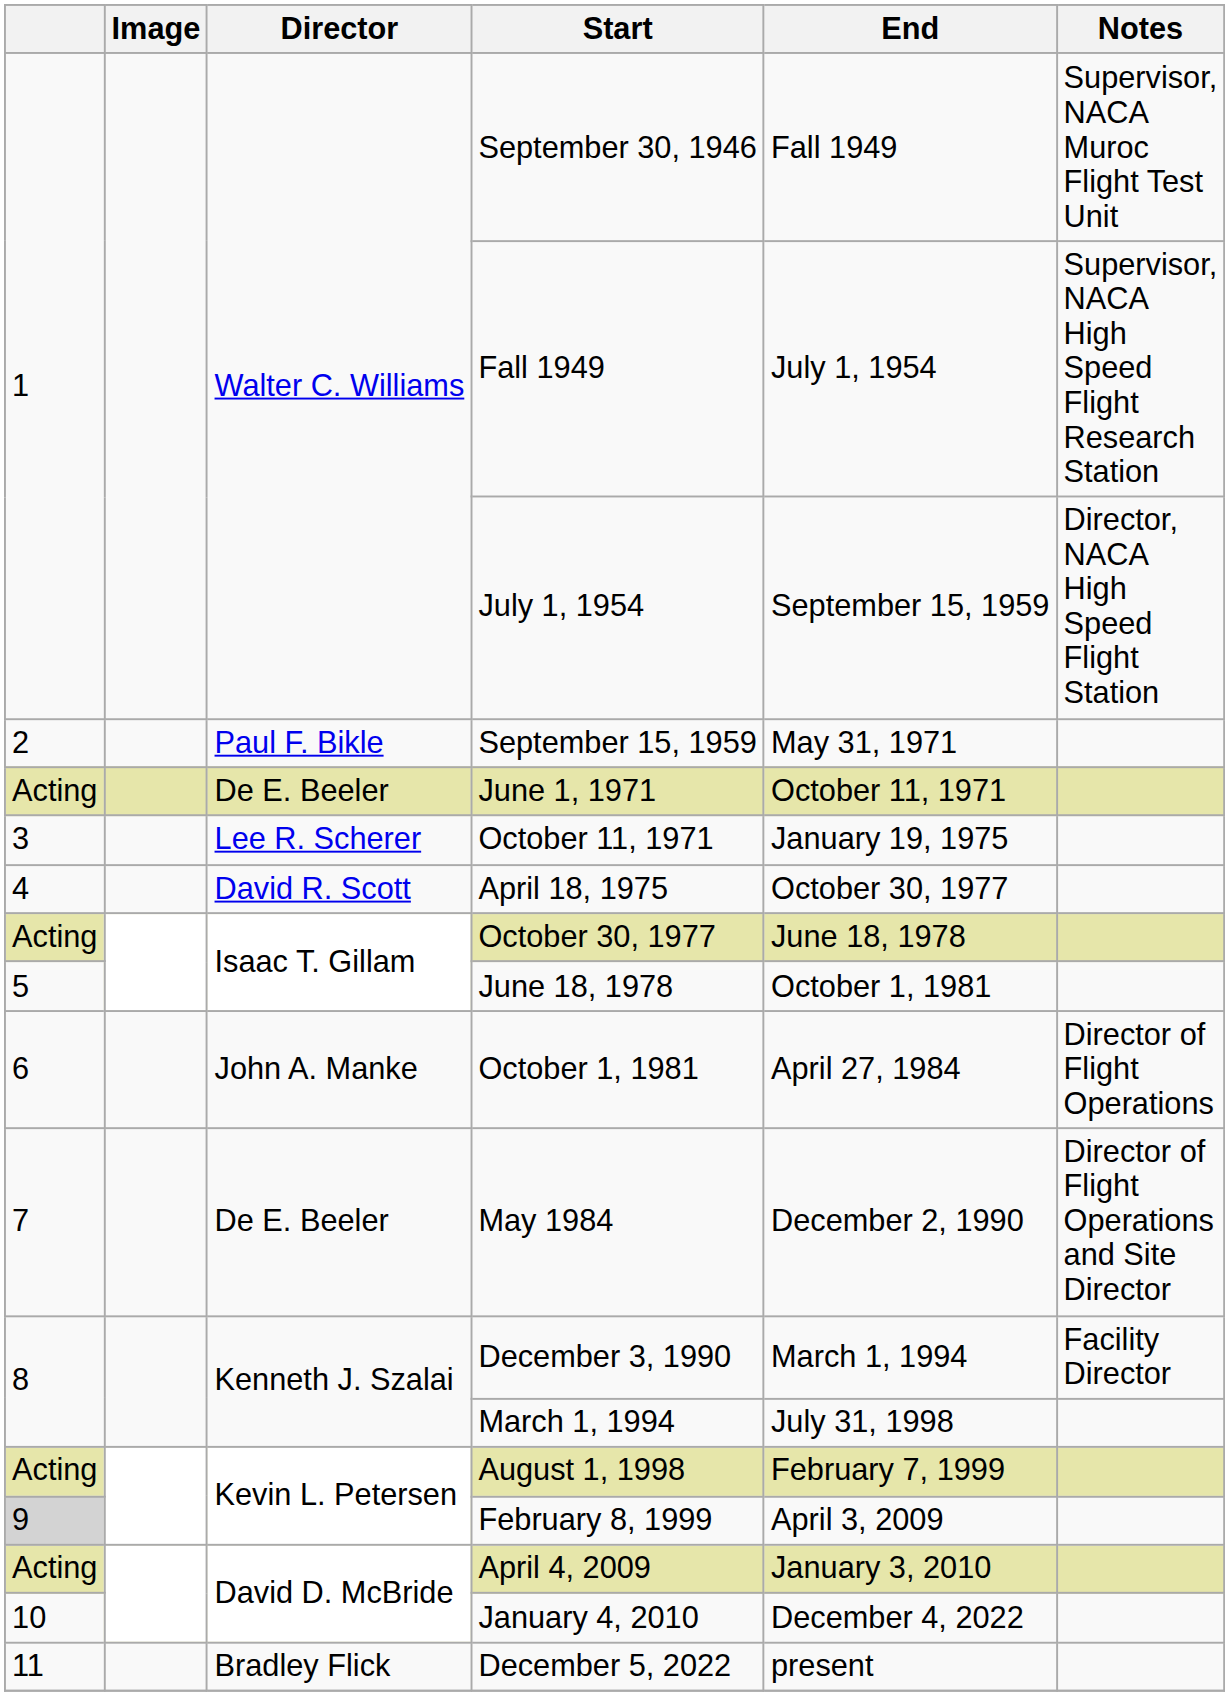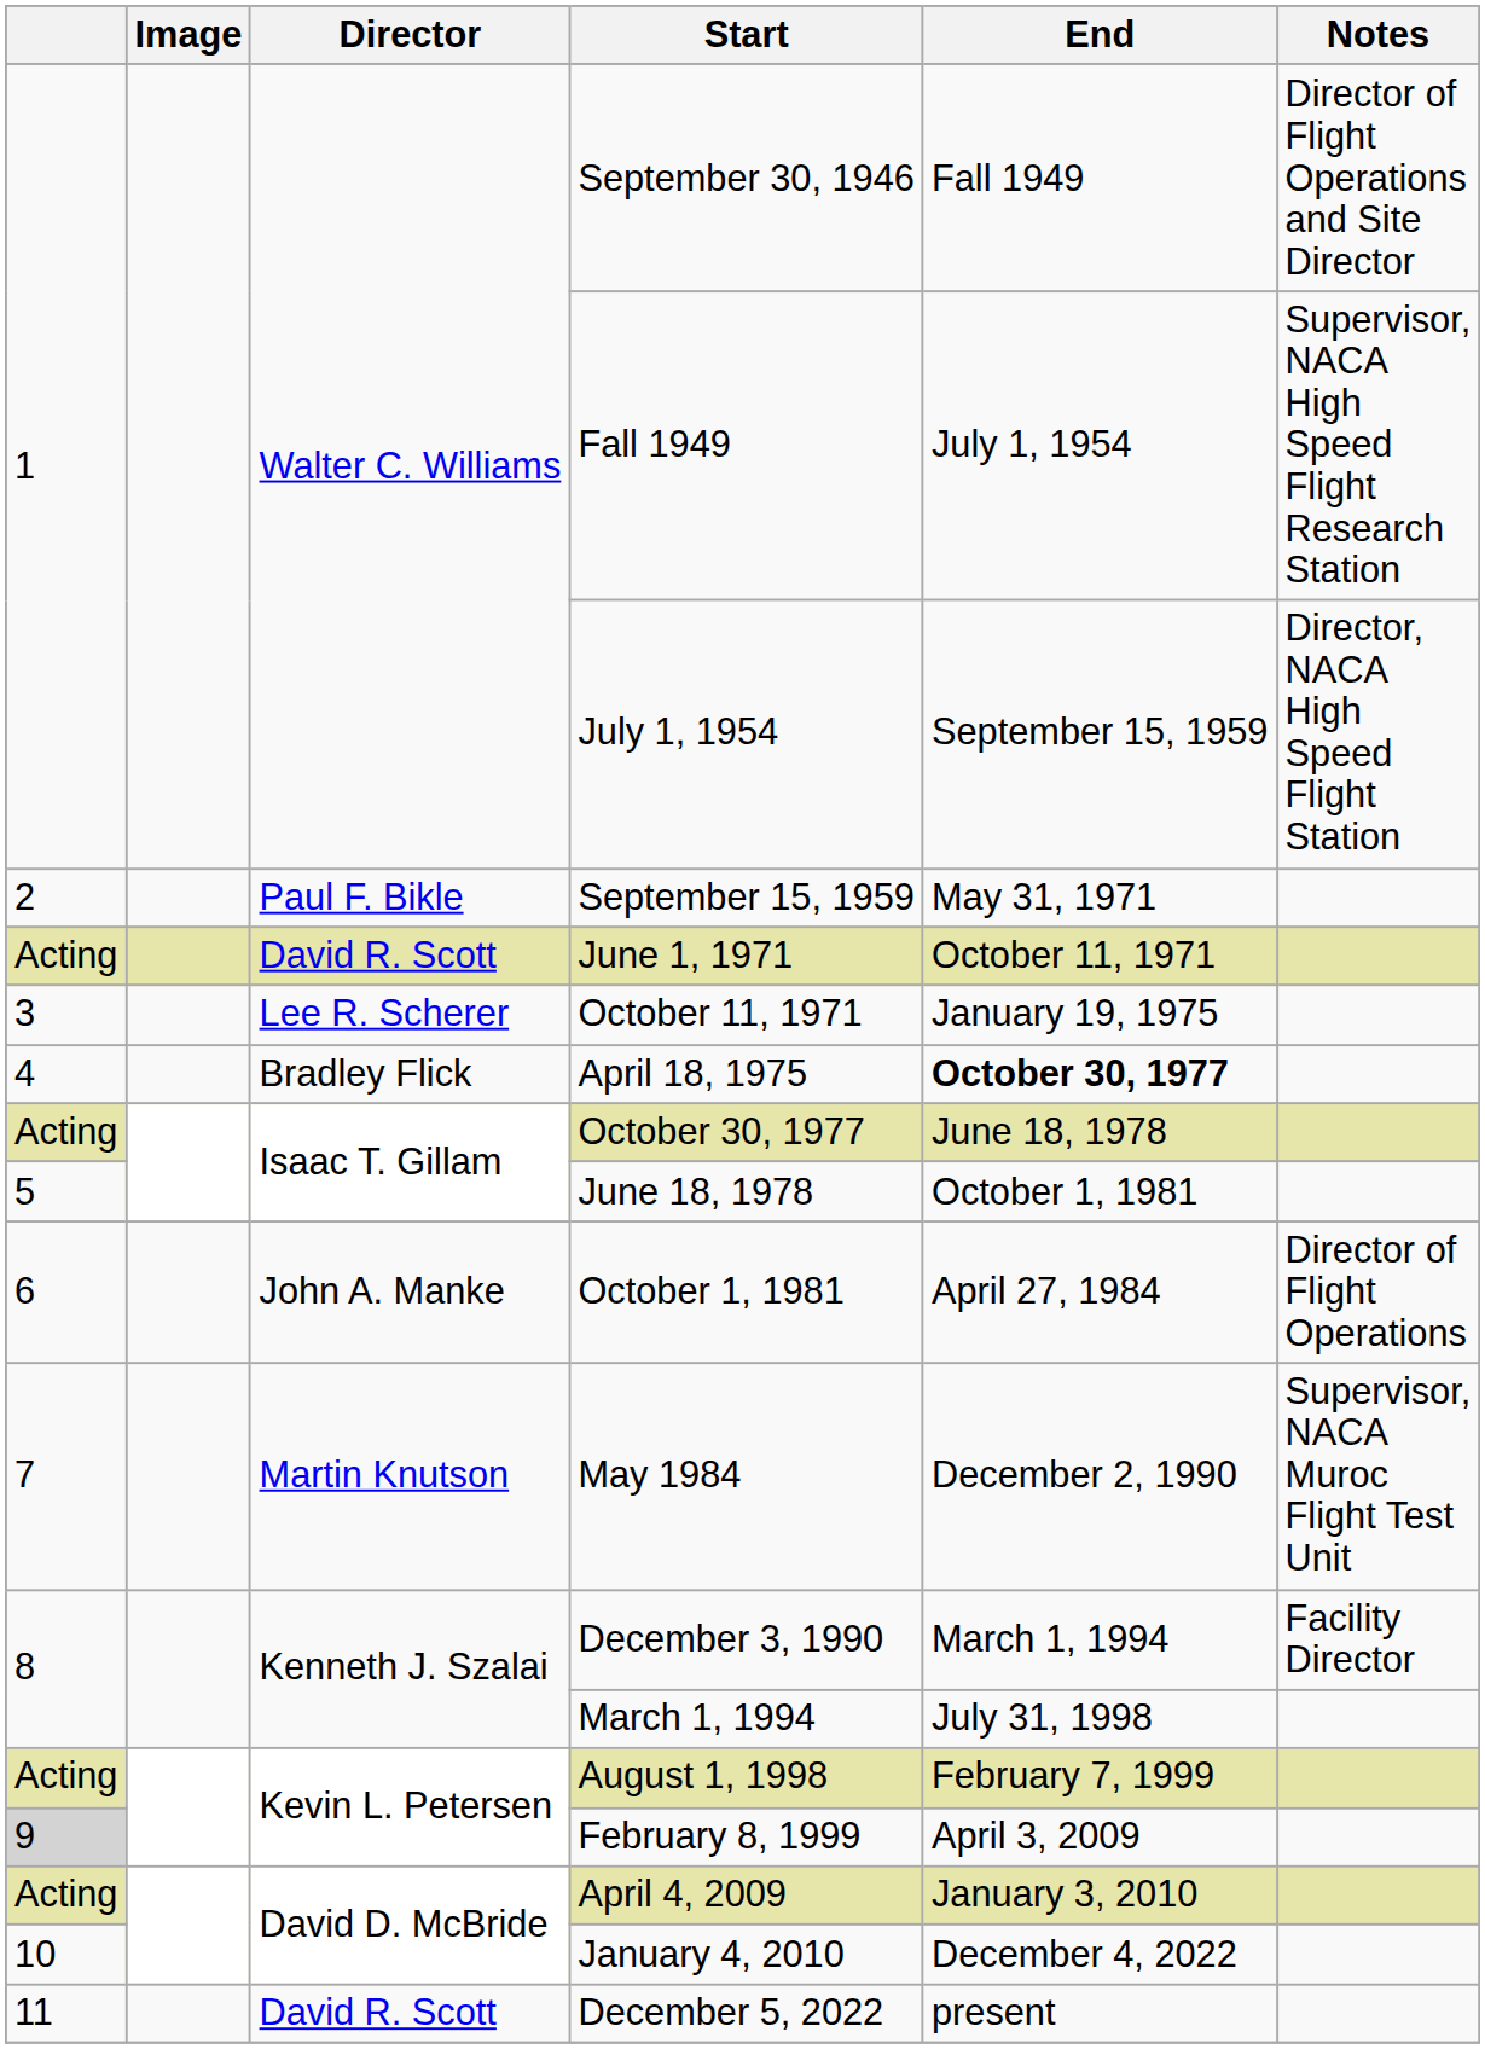September 30, 1946 | Notes: Supervisor, NACA Muroc Flight Test Unit -> Director of Flight Operations and Site Director
June 1, 1971 | Director: De E. Beeler -> David R. Scott
April 18, 1975 | Director: David R. Scott -> Bradley Flick
April 18, 1975 | End: normal -> bold
May 1984 | Director: De E. Beeler -> Martin Knutson
May 1984 | Notes: Director of Flight Operations and Site Director -> Supervisor, NACA Muroc Flight Test Unit
December 5, 2022 | Director: Bradley Flick -> David R. Scott
